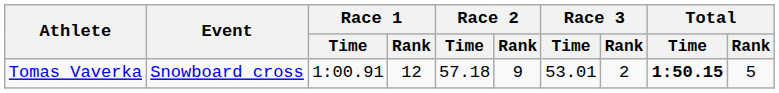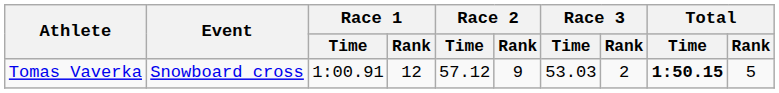Tomas Vaverka | Race 2 / Time: 57.18 -> 57.12
Tomas Vaverka | Race 3 / Time: 53.01 -> 53.03
